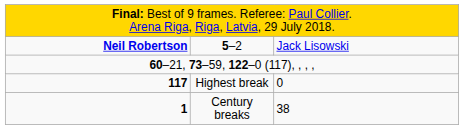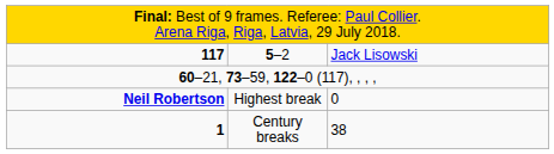5–2 | column 1: Neil Robertson -> 117
Highest break | column 1: 117 -> Neil Robertson
